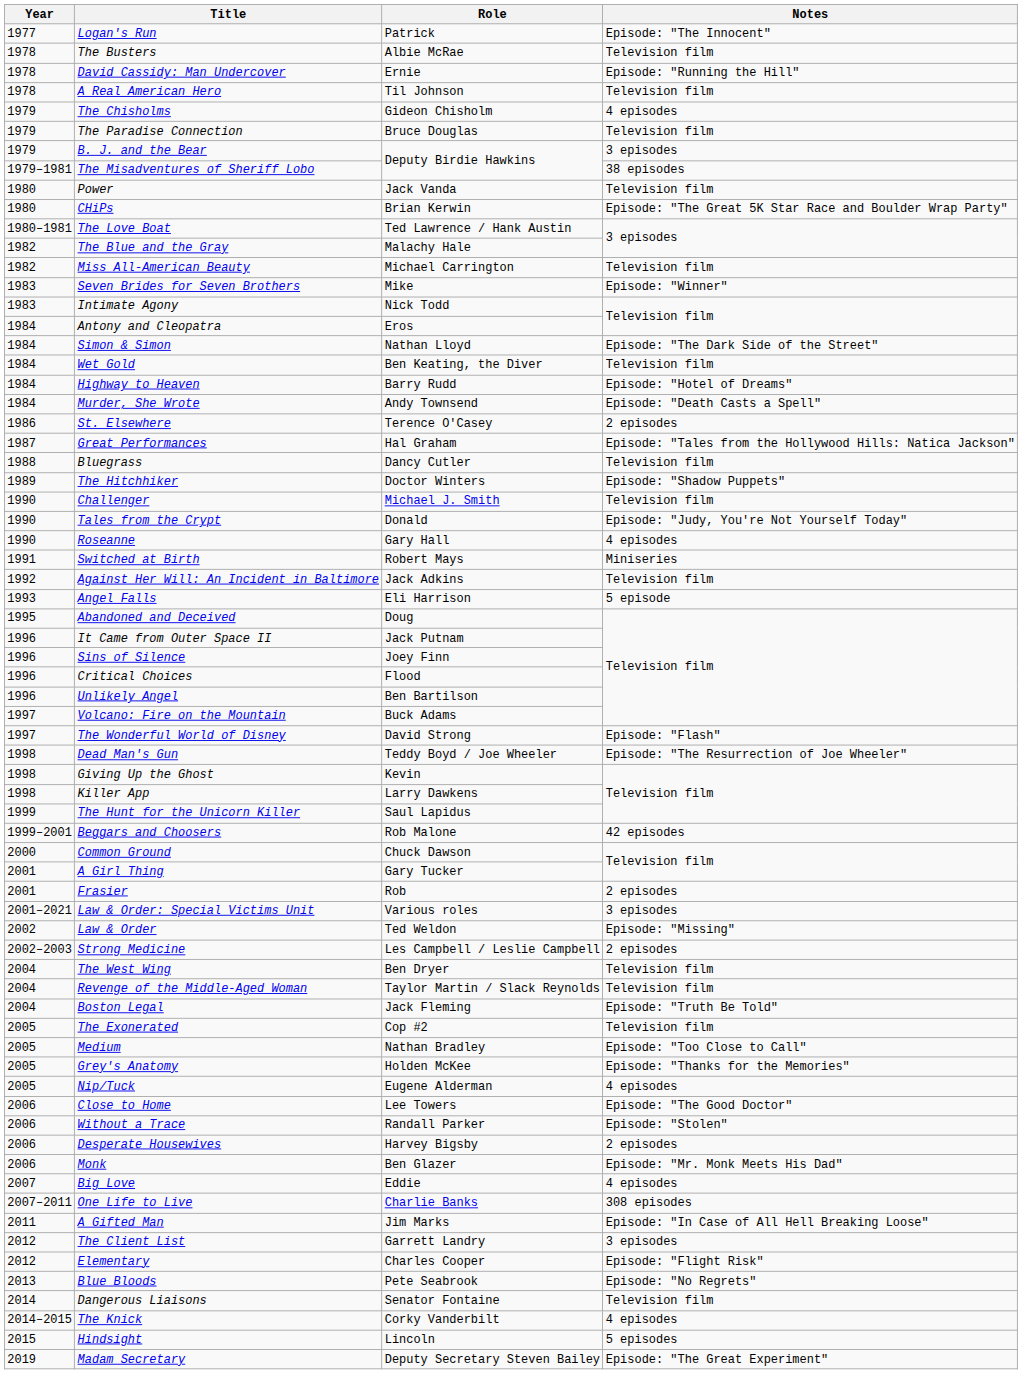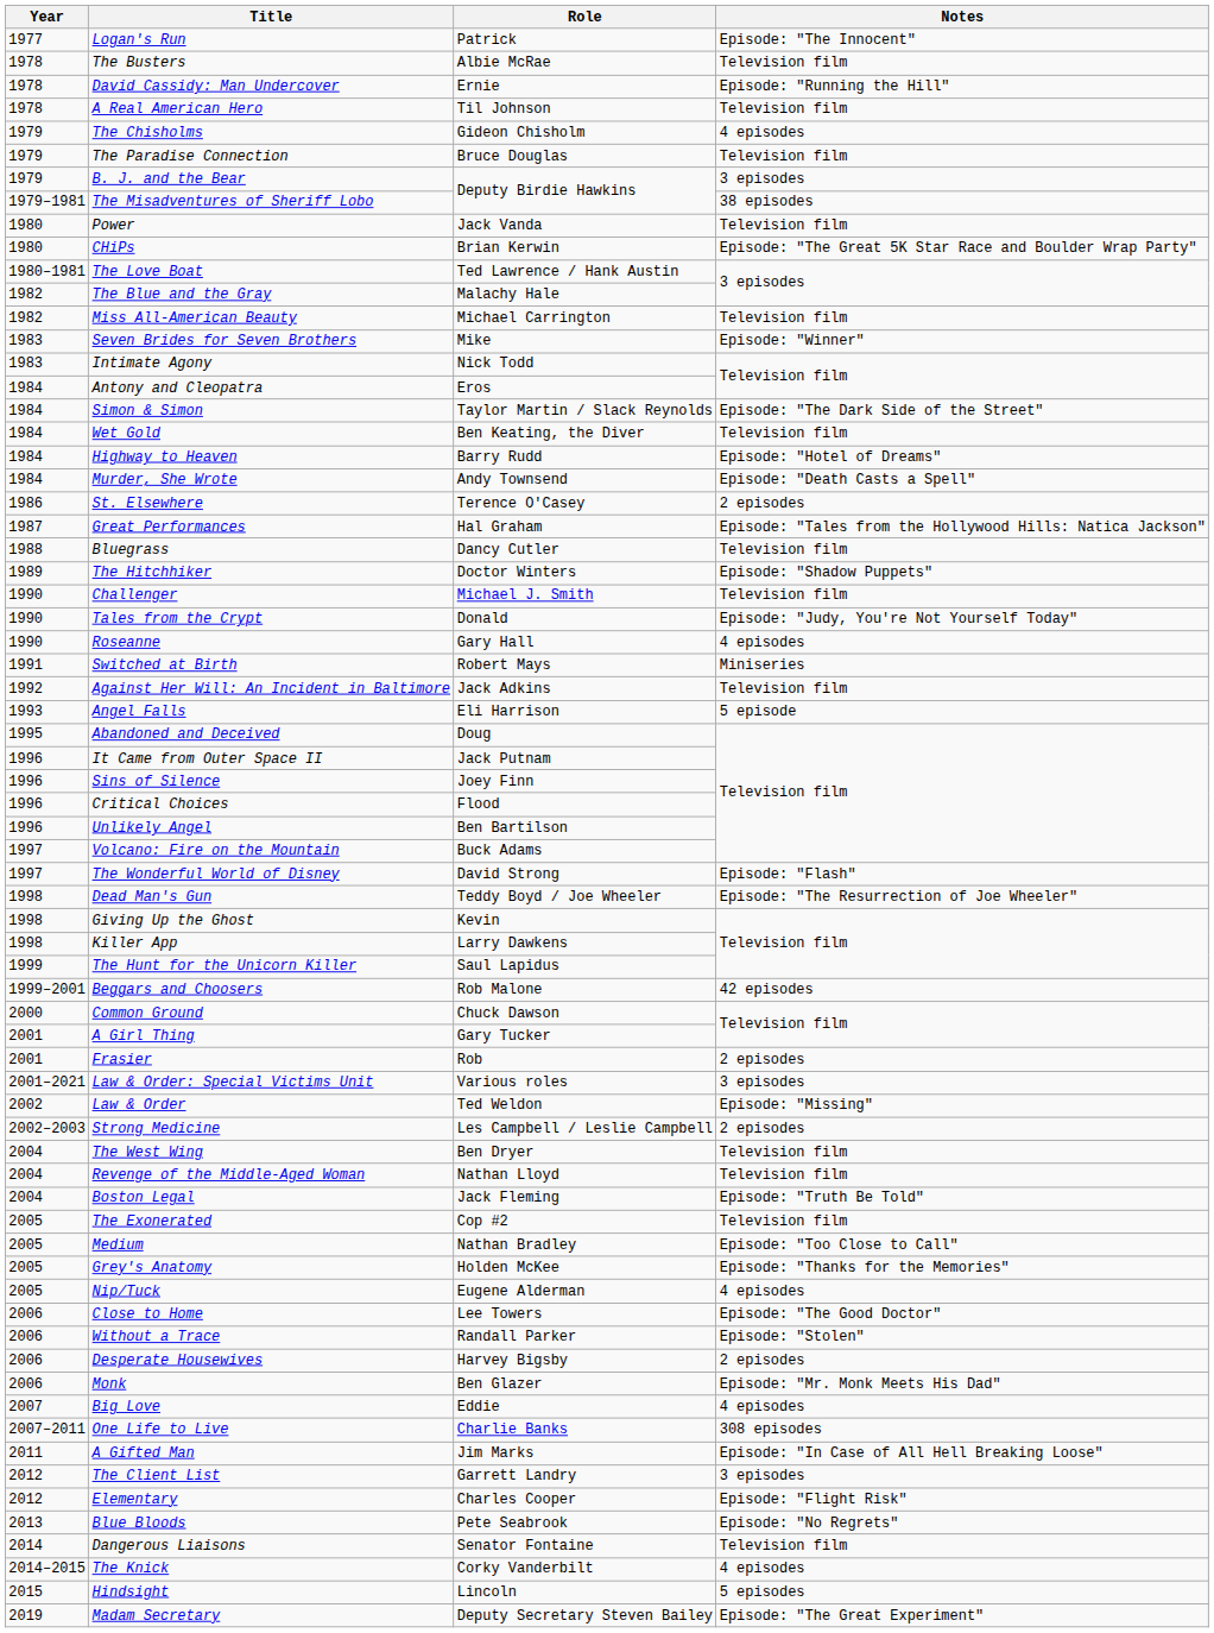Simon & Simon | Role: Nathan Lloyd -> Taylor Martin / Slack Reynolds
Revenge of the Middle-Aged Woman | Role: Taylor Martin / Slack Reynolds -> Nathan Lloyd
